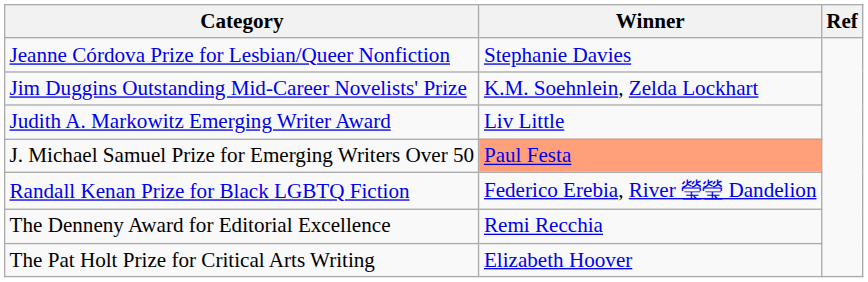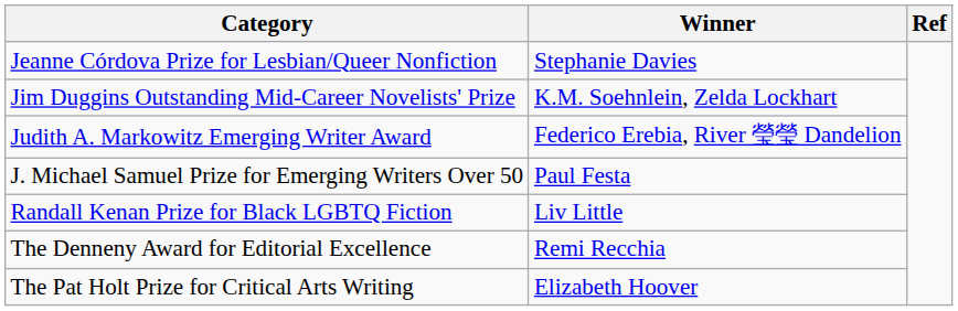Judith A. Markowitz Emerging Writer Award | Winner: Liv Little -> Federico Erebia, River 瑩瑩 Dandelion
J. Michael Samuel Prize for Emerging Writers Over 50 | Winner: lightsalmon background -> no background
Randall Kenan Prize for Black LGBTQ Fiction | Winner: Federico Erebia, River 瑩瑩 Dandelion -> Liv Little
